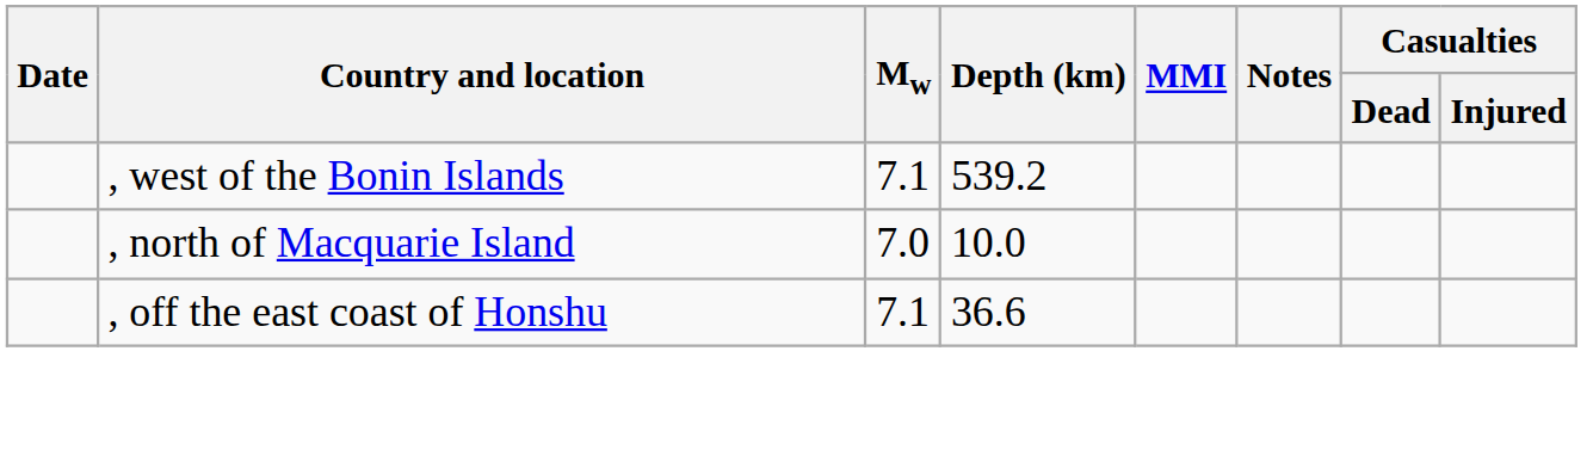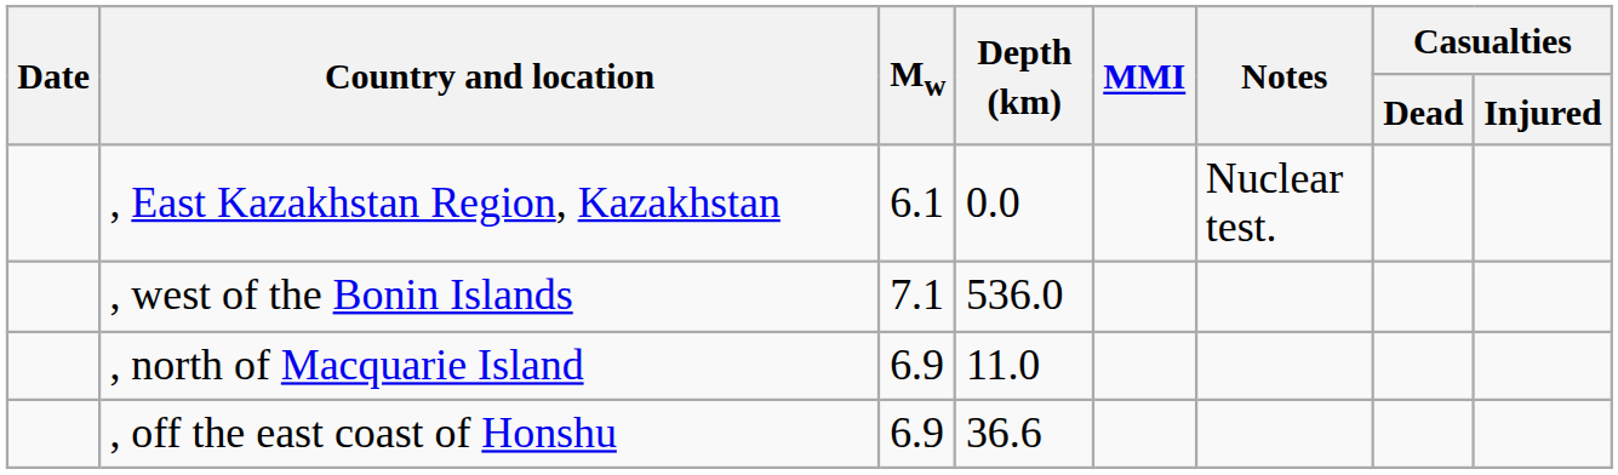+ row: , East Kazakhstan Region, Kazakhstan | 6.1 | 0.0 | Nuclear test.
, west of the Bonin Islands | Depth (km): 539.2 -> 536.0
, north of Macquarie Island | Mw: 7.0 -> 6.9
, north of Macquarie Island | Depth (km): 10.0 -> 11.0
, off the east coast of Honshu | Mw: 7.1 -> 6.9
